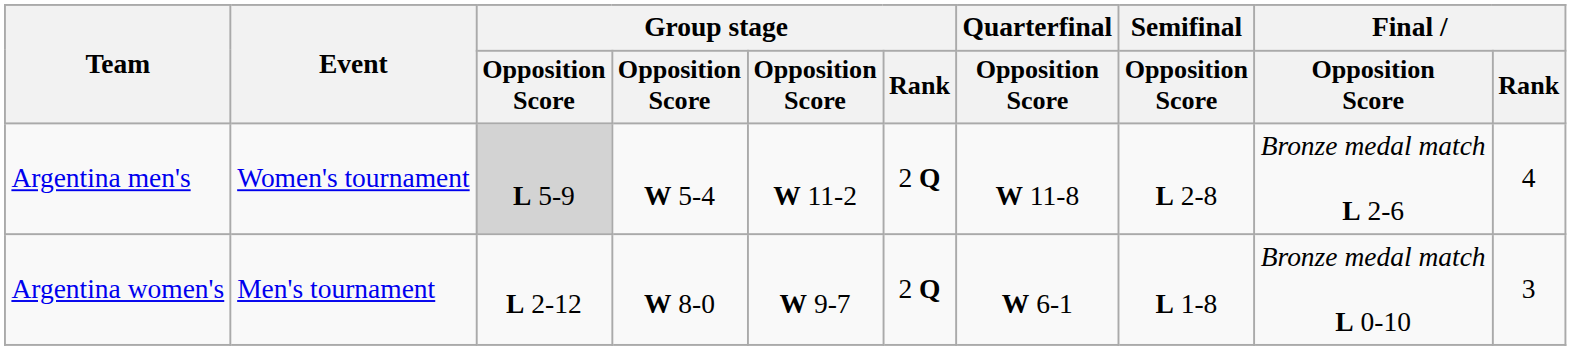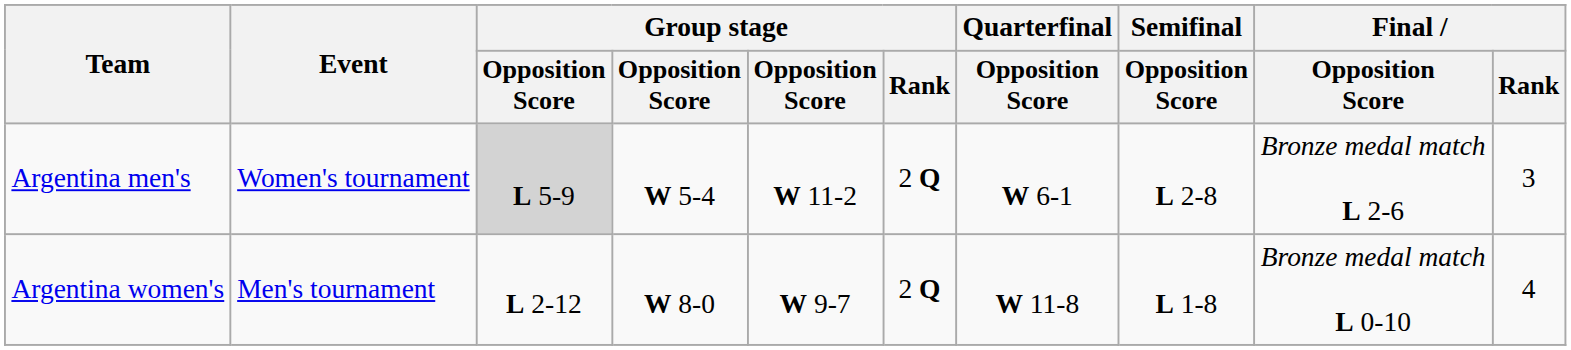Argentina men's | Quarterfinal / Opposition Score: W 11-8 -> W 6-1
Argentina men's | Final / Rank: 4 -> 3
Argentina women's | Quarterfinal / Opposition Score: W 6-1 -> W 11-8
Argentina women's | Final / Rank: 3 -> 4
